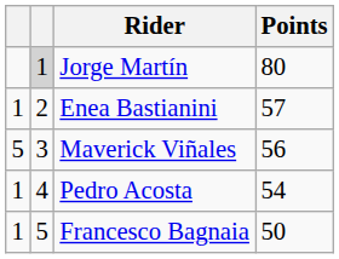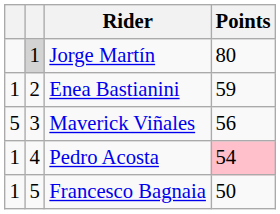Enea Bastianini | Points: 57 -> 59
Pedro Acosta | Points: no background -> pink background
